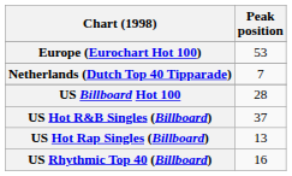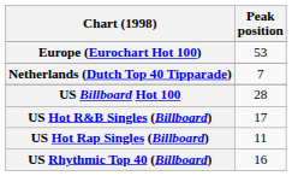US Hot R&B Singles (Billboard) | Peak position: 37 -> 17
US Hot Rap Singles (Billboard) | Peak position: 13 -> 11
